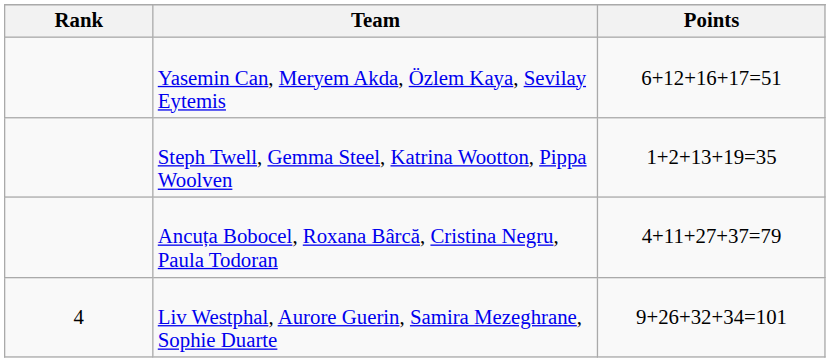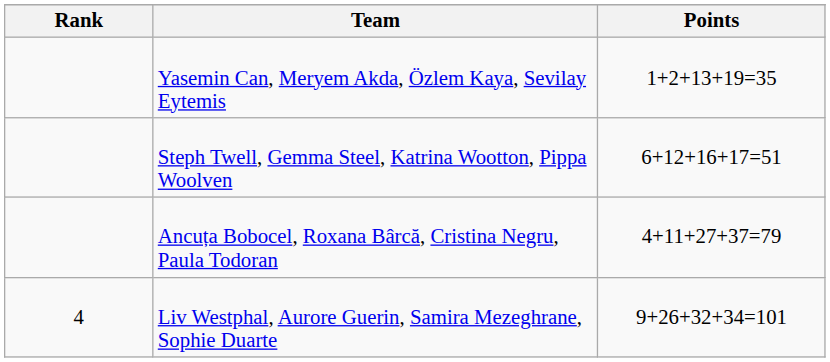Yasemin Can, Meryem Akda, Özlem Kaya, Sevilay Eytemis | Points: 6+12+16+17=51 -> 1+2+13+19=35
Steph Twell, Gemma Steel, Katrina Wootton, Pippa Woolven | Points: 1+2+13+19=35 -> 6+12+16+17=51
